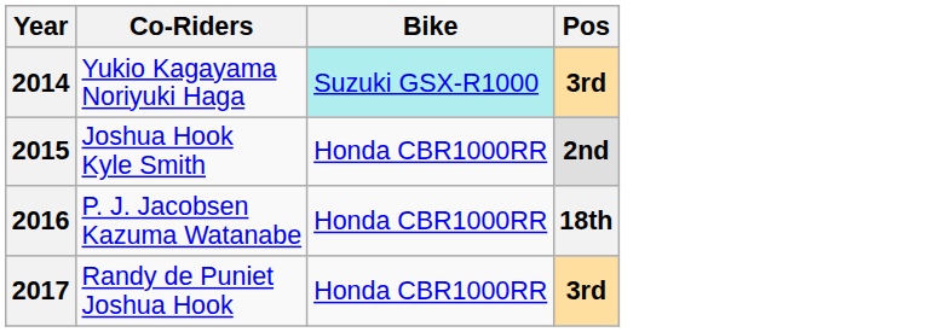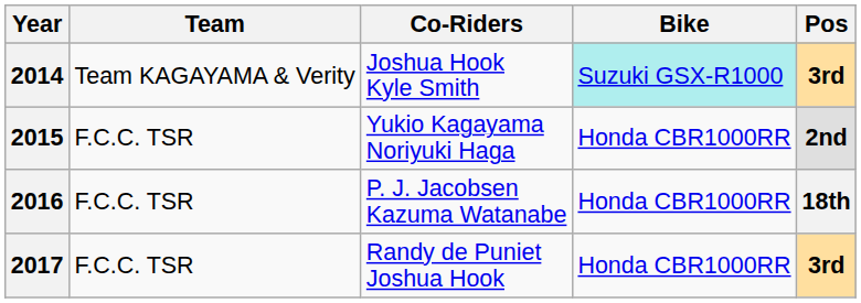+ column: Team | Team KAGAYAMA & Verity | F.C.C. TSR | F.C.C. TSR | F.C.C. TSR
2014 | Co-Riders: Yukio Kagayama Noriyuki Haga -> Joshua Hook Kyle Smith
2015 | Co-Riders: Joshua Hook Kyle Smith -> Yukio Kagayama Noriyuki Haga
